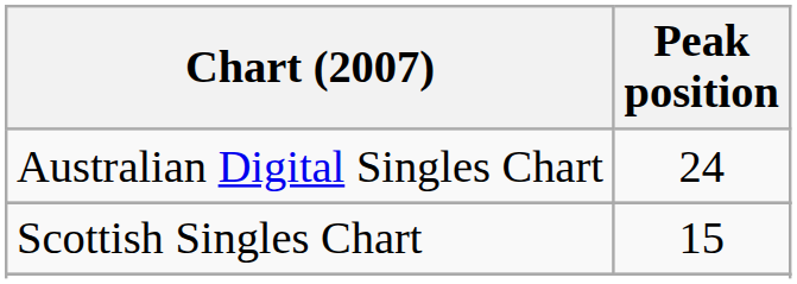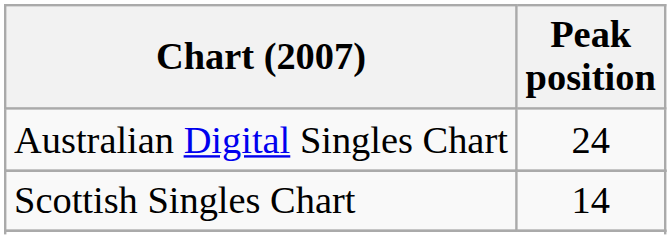Scottish Singles Chart | Peak position: 15 -> 14
